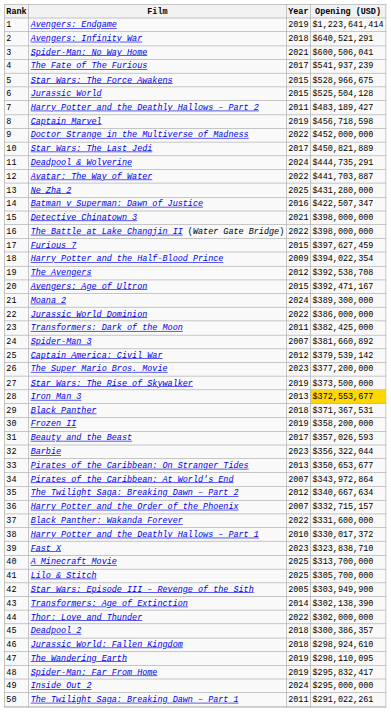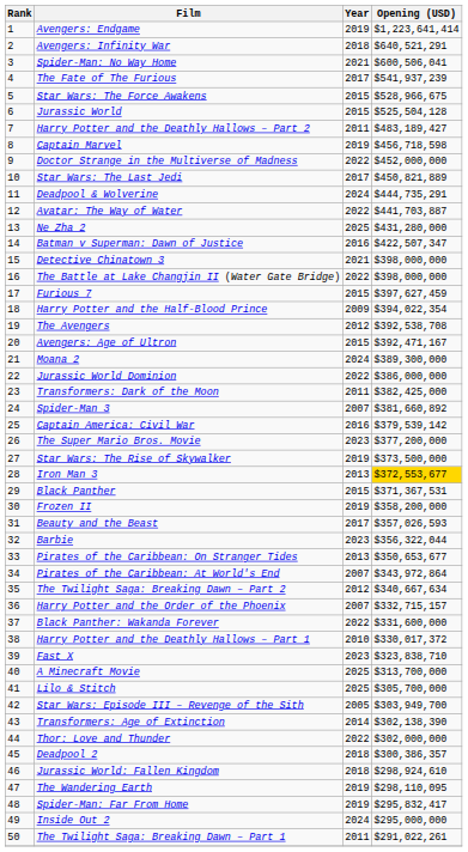Captain America: Civil War | Year: 2012 -> 2016
Black Panther | Year: 2018 -> 2015
Star Wars: Episode III – Revenge of the Sith | Opening (USD): $303,949,900 -> $303,949,700
